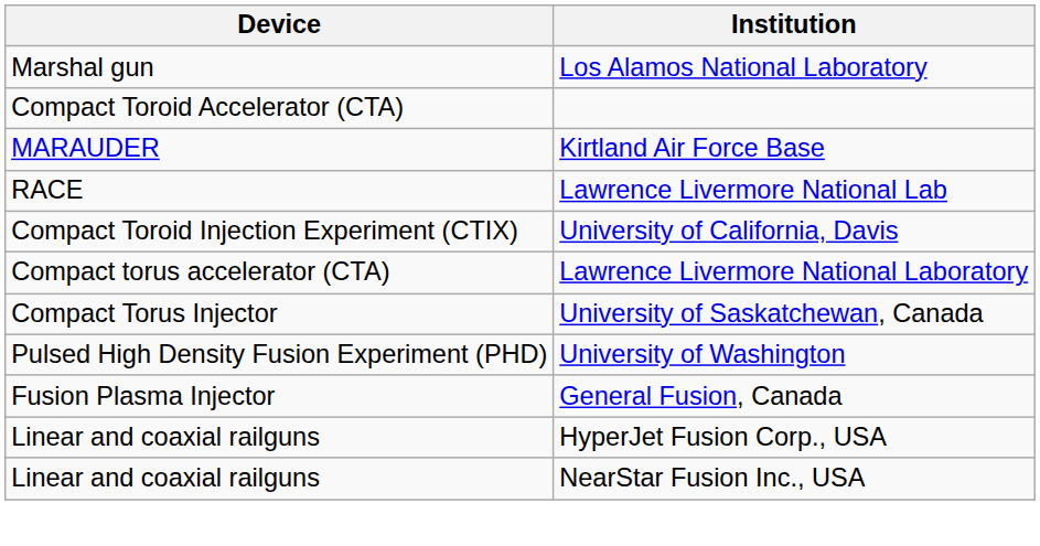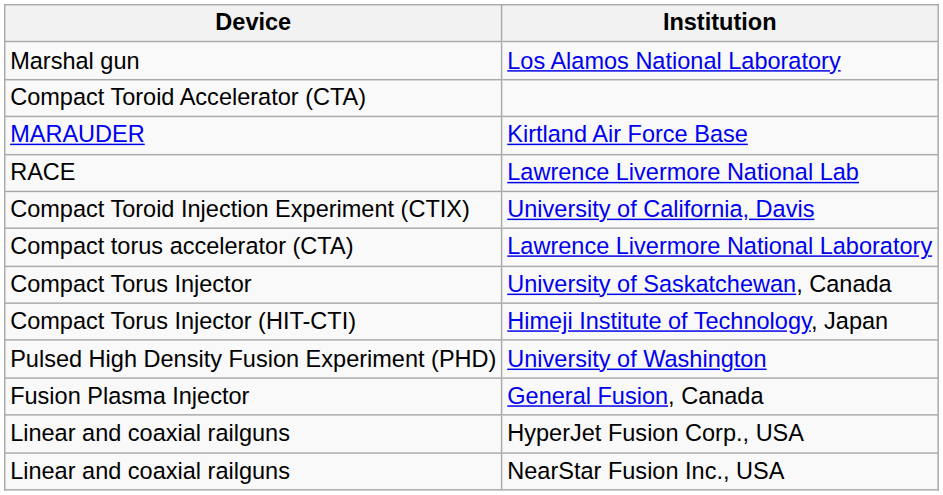+ row: Compact Torus Injector (HIT-CTI) | Himeji Institute of Technology, Japan
